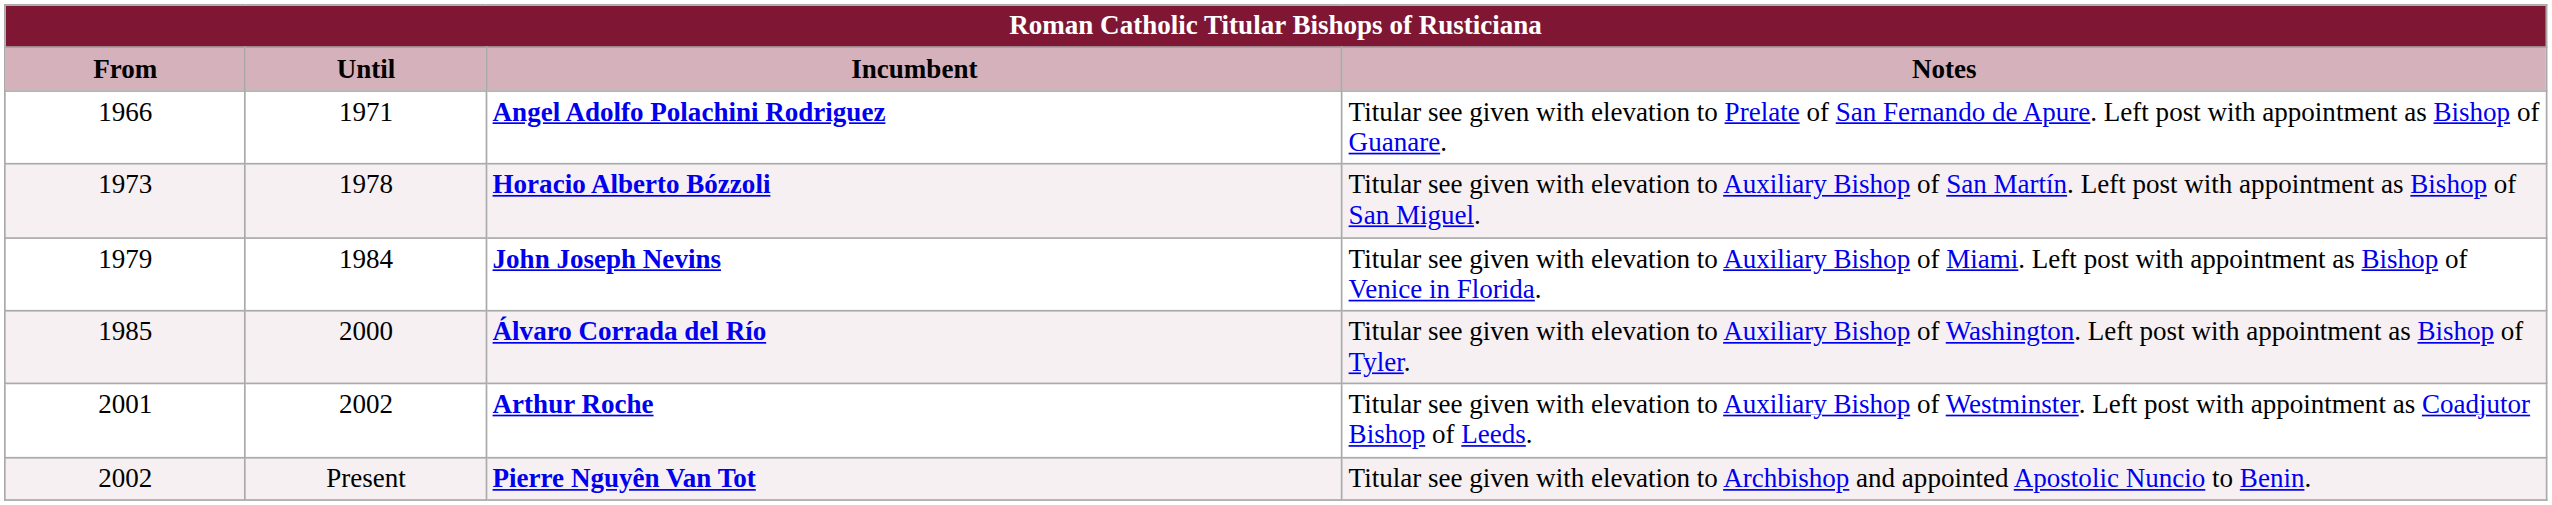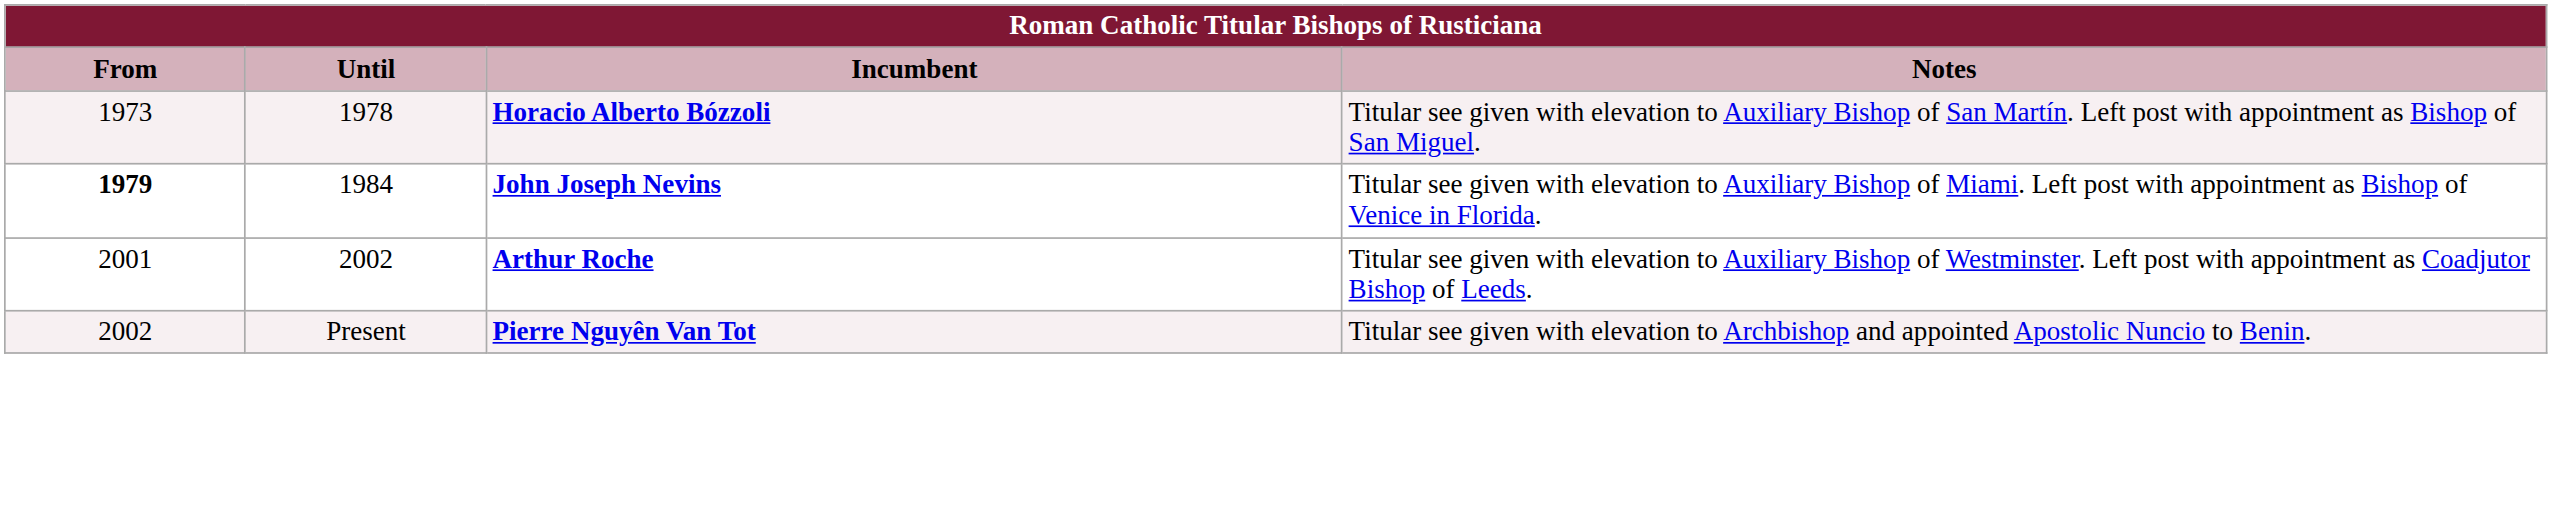- row: 1966 | 1971 | Angel Adolfo Polachini Rodriguez | Titular see given with elevation to Prelate of San Fernando de Apure. Left post with appointment as Bishop of Guanare.
John Joseph Nevins | From: normal -> bold
- row: 1985 | 2000 | Álvaro Corrada del Río | Titular see given with elevation to Auxiliary Bishop of Washington. Left post with appointment as Bishop of Tyler.
